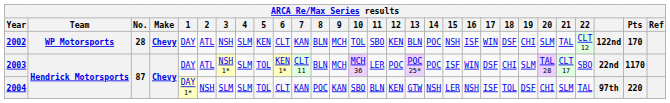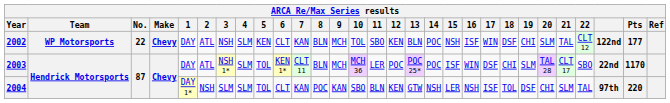2002 | No.: 28 -> 22
2002 | Pts: 170 -> 177
